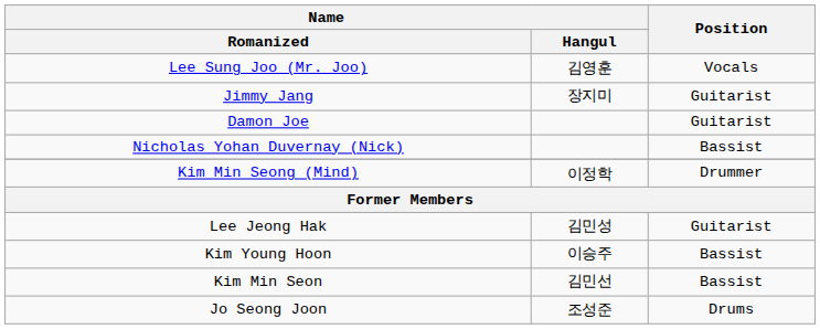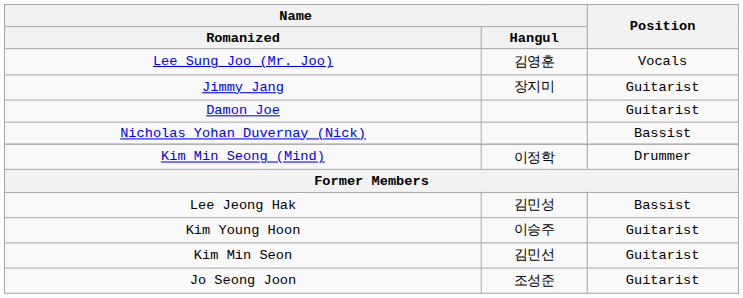Lee Jeong Hak | Position: Guitarist -> Bassist
Kim Young Hoon | Position: Bassist -> Guitarist
Kim Min Seon | Position: Bassist -> Guitarist
Jo Seong Joon | Position: Drums -> Guitarist
